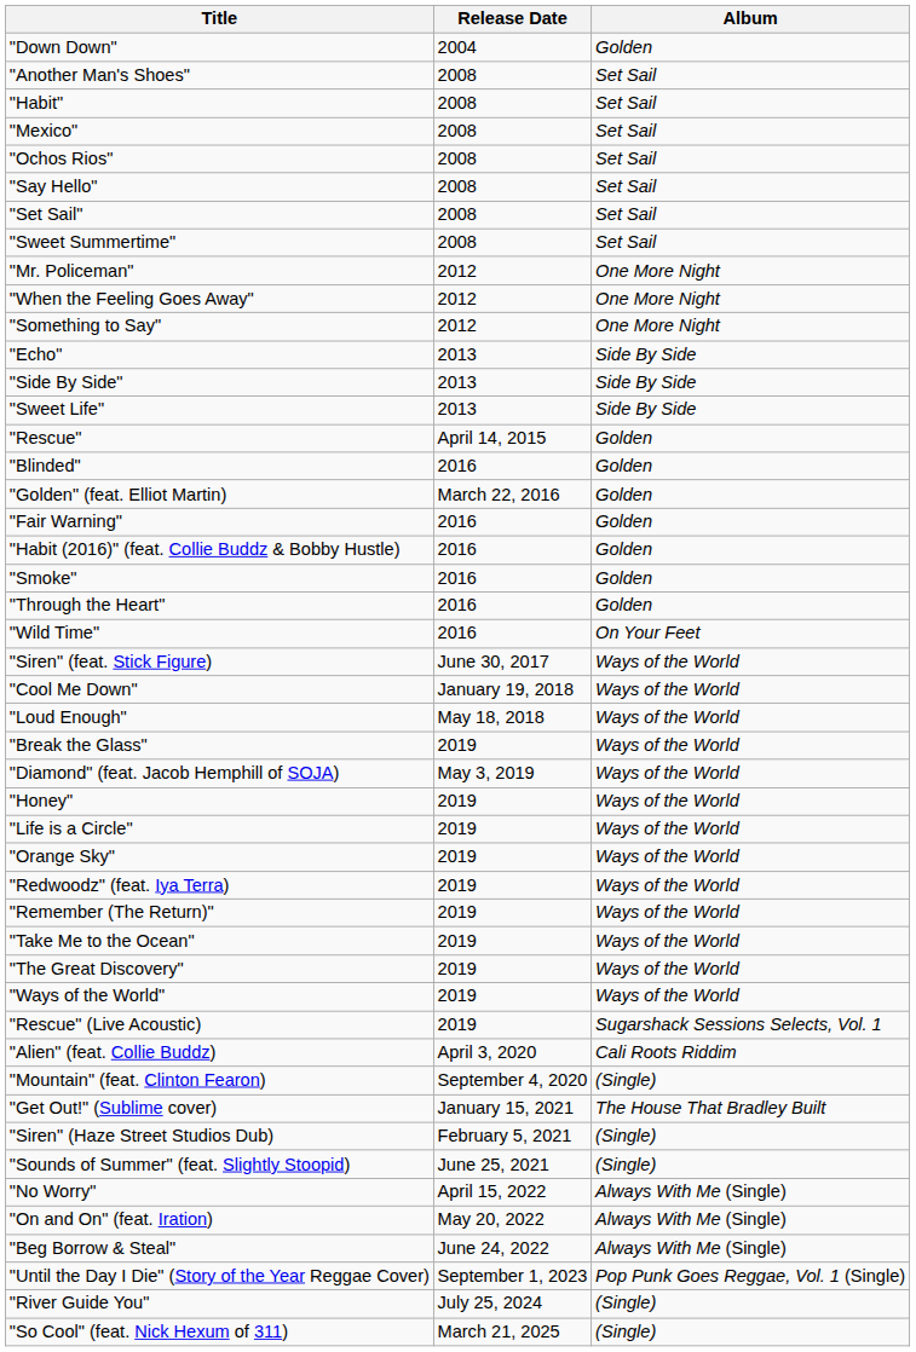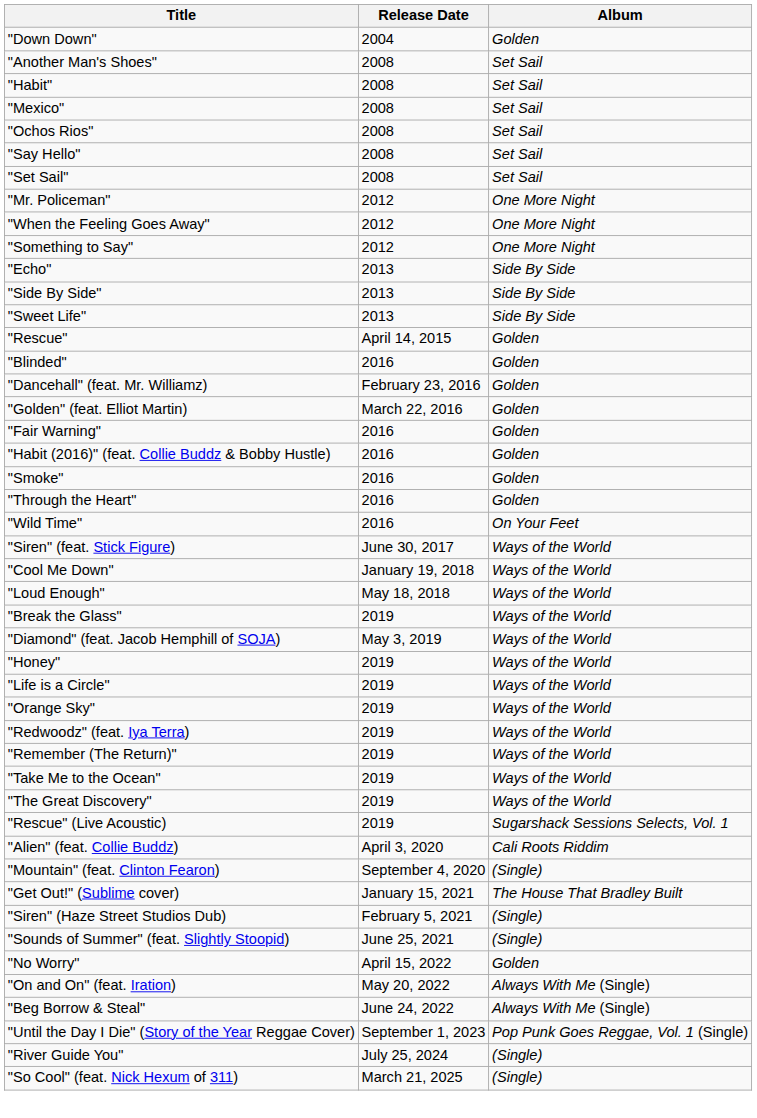- row: "Sweet Summertime" | 2008 | Set Sail
+ row: "Dancehall" (feat. Mr. Williamz) | February 23, 2016 | Golden
- row: "Ways of the World" | 2019 | Ways of the World
"No Worry" | Album: Always With Me (Single) -> Golden
